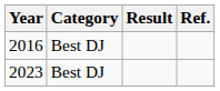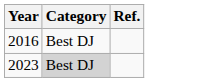- column: Result
2023 | Category: no background -> lightgrey background
